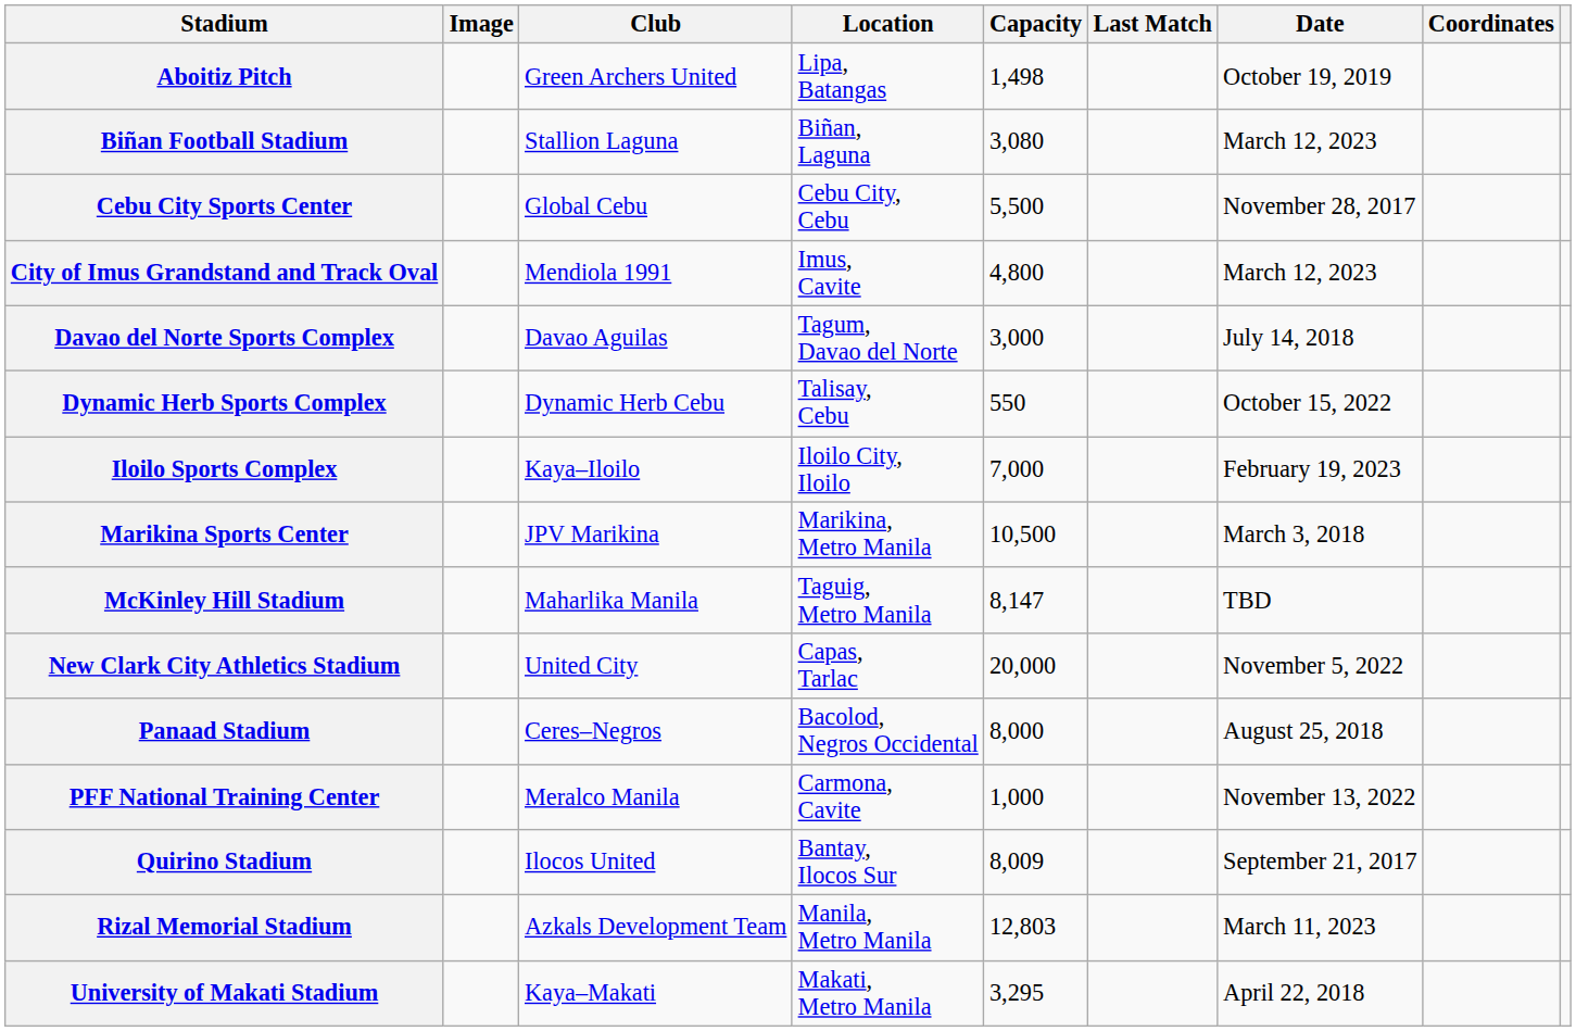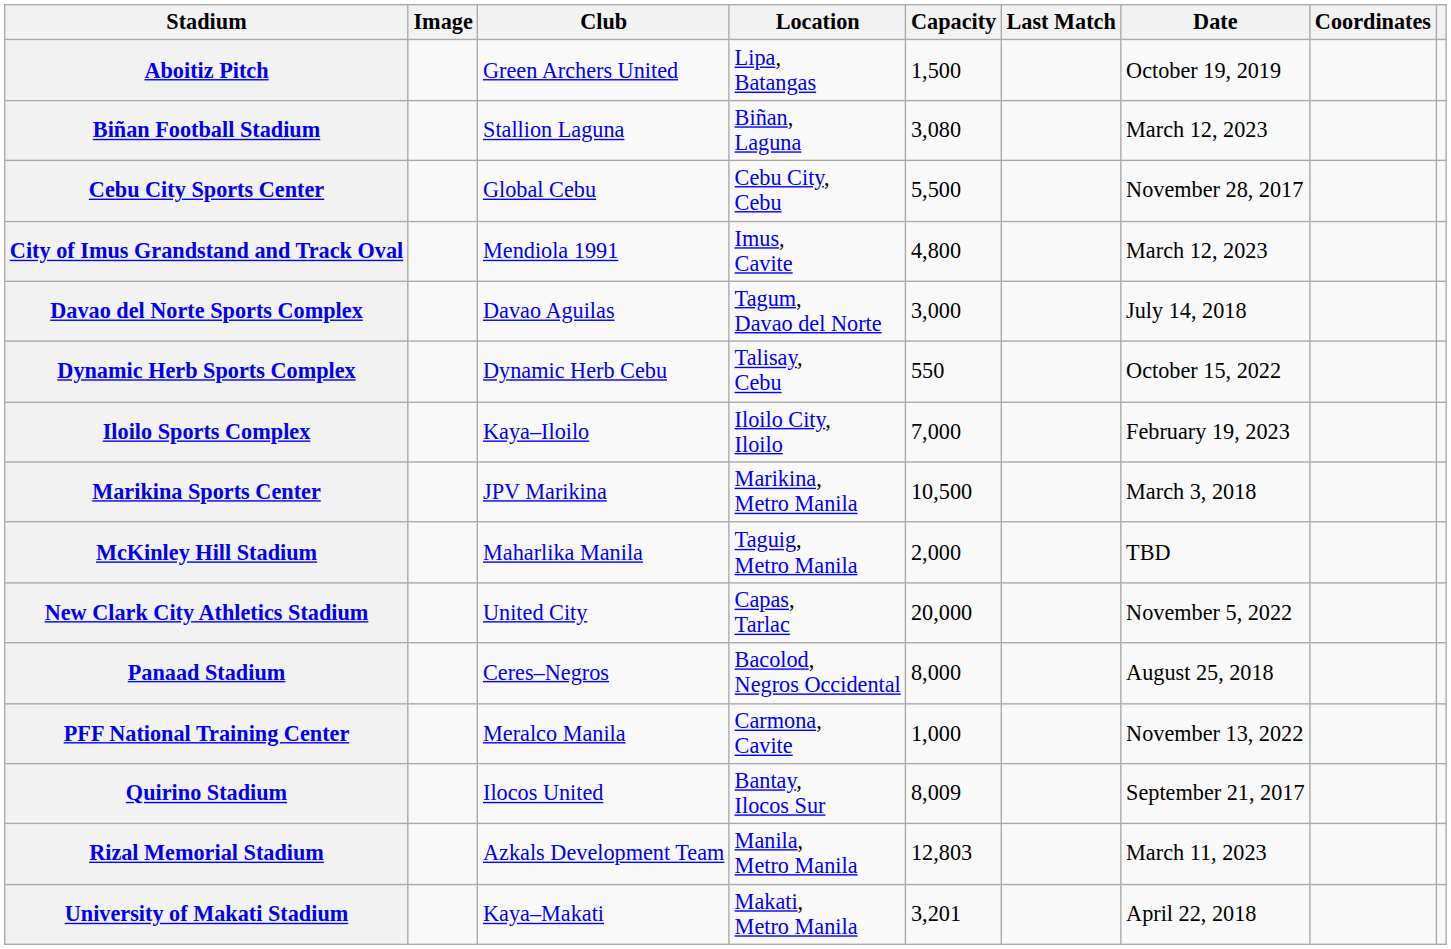Aboitiz Pitch | Capacity: 1,498 -> 1,500
McKinley Hill Stadium | Capacity: 8,147 -> 2,000
University of Makati Stadium | Capacity: 3,295 -> 3,201
